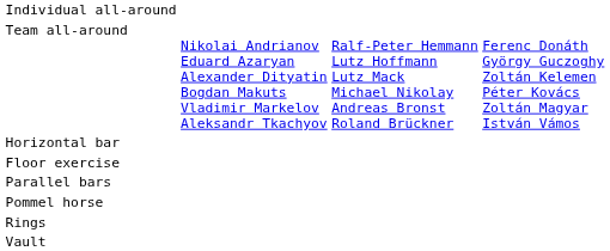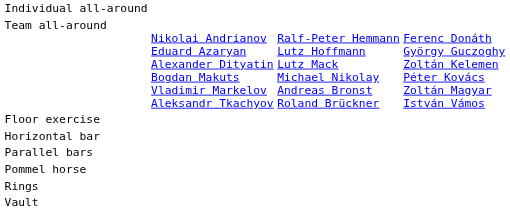rows swapped: Floor exercise <-> Horizontal bar
